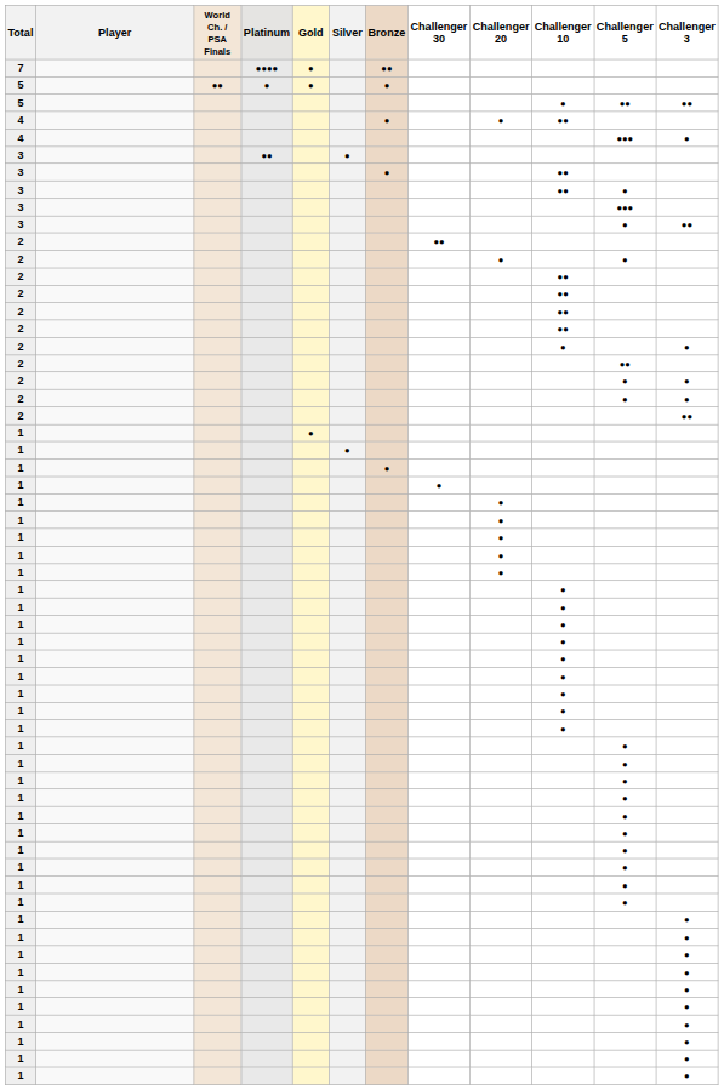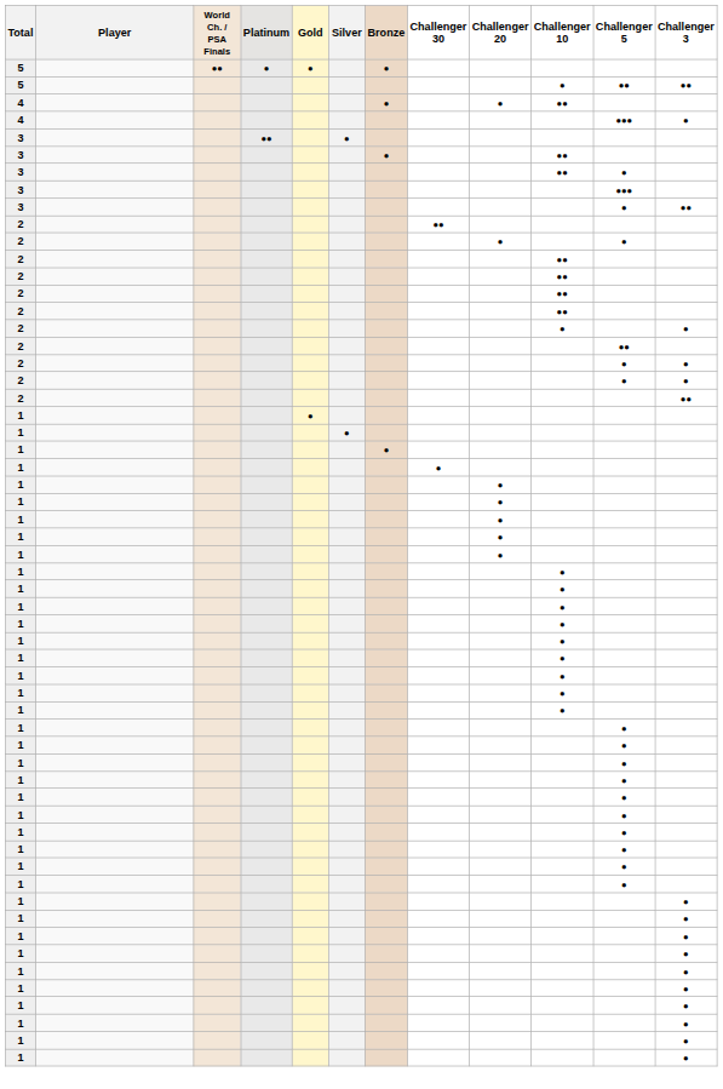- row: 7 | ●●●● | ● | ●●
